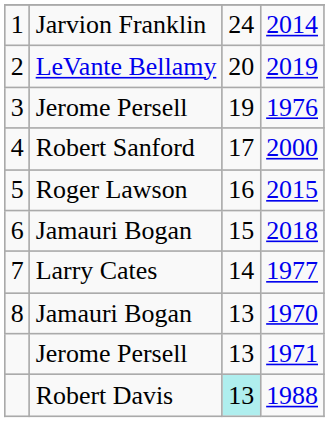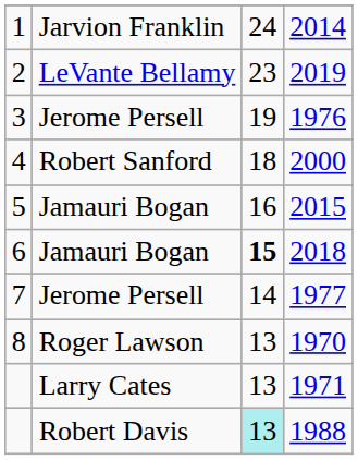2019 | column 3: 20 -> 23
2000 | column 3: 17 -> 18
2015 | column 2: Roger Lawson -> Jamauri Bogan
2018 | column 3: normal -> bold
1977 | column 2: Larry Cates -> Jerome Persell
1970 | column 2: Jamauri Bogan -> Roger Lawson
1971 | column 2: Jerome Persell -> Larry Cates
